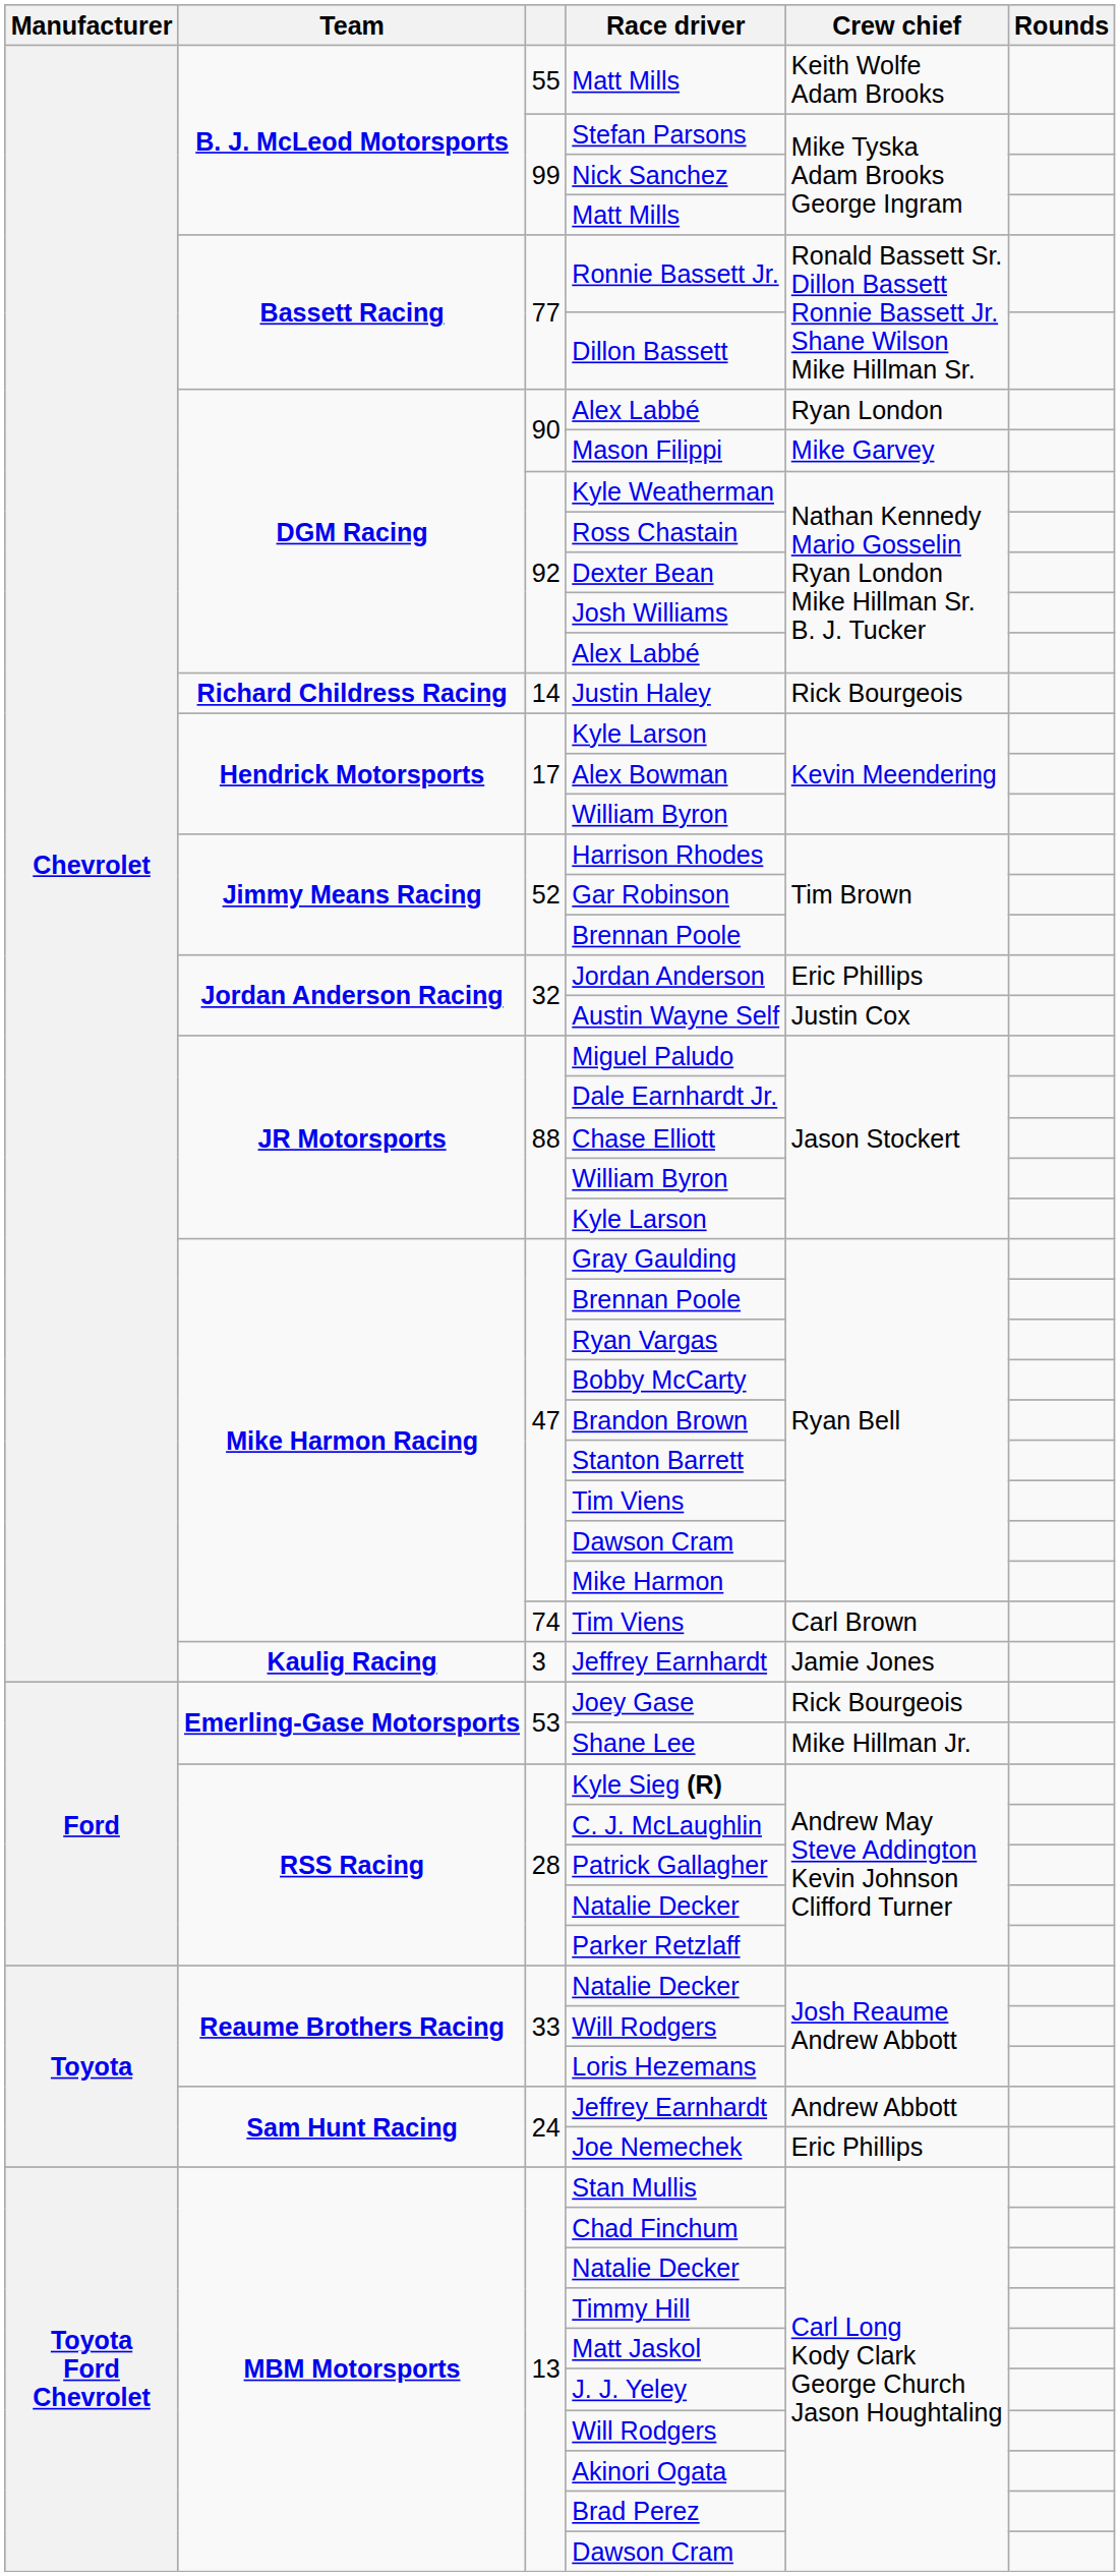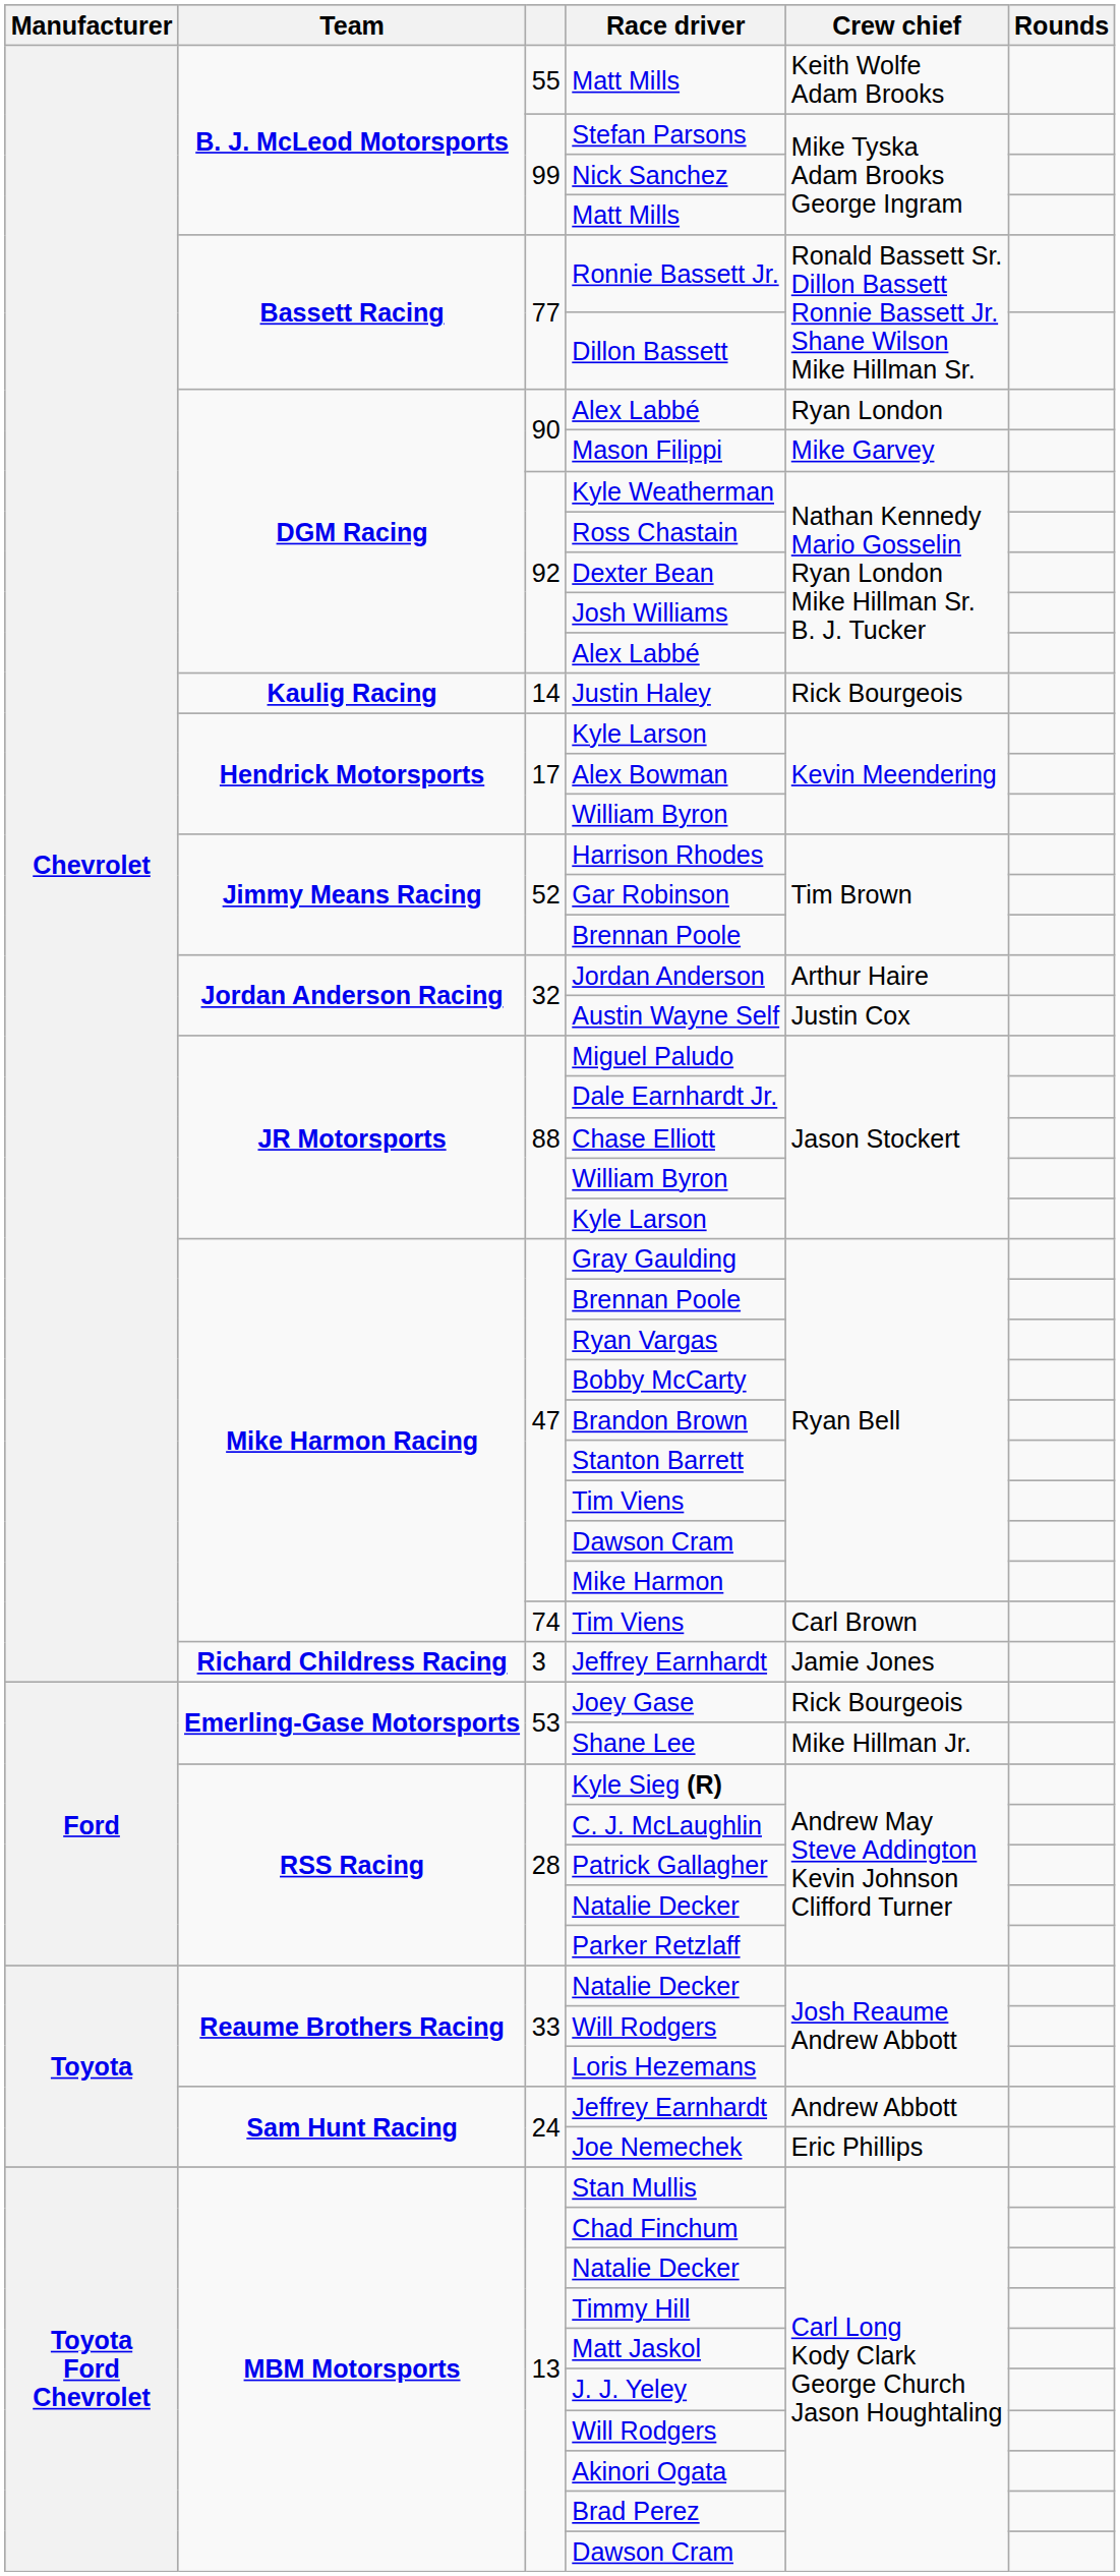Justin Haley | Team: Richard Childress Racing -> Kaulig Racing
Jordan Anderson | Crew chief: Eric Phillips -> Arthur Haire
3 / Jeffrey Earnhardt | Team: Kaulig Racing -> Richard Childress Racing
